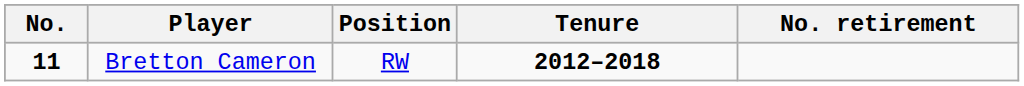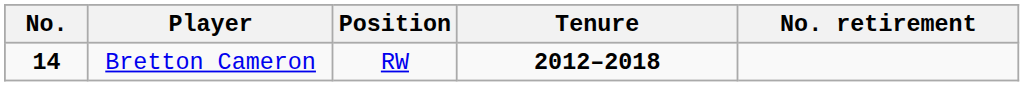Bretton Cameron | No.: 11 -> 14
